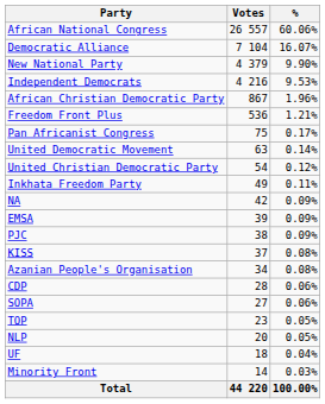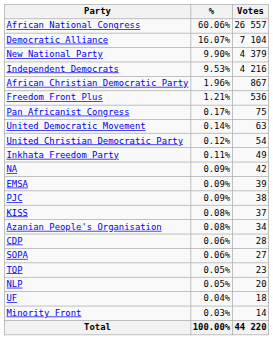columns swapped: Votes <-> %
